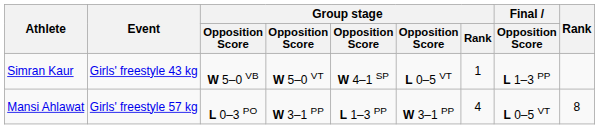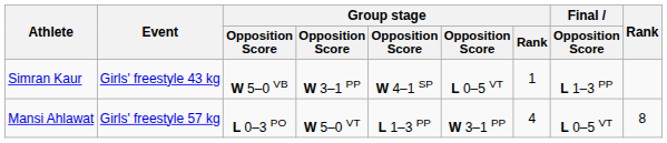Simran Kaur | column 4: W 5–0 VT -> W 3–1 PP
Mansi Ahlawat | column 4: W 3–1 PP -> W 5–0 VT
